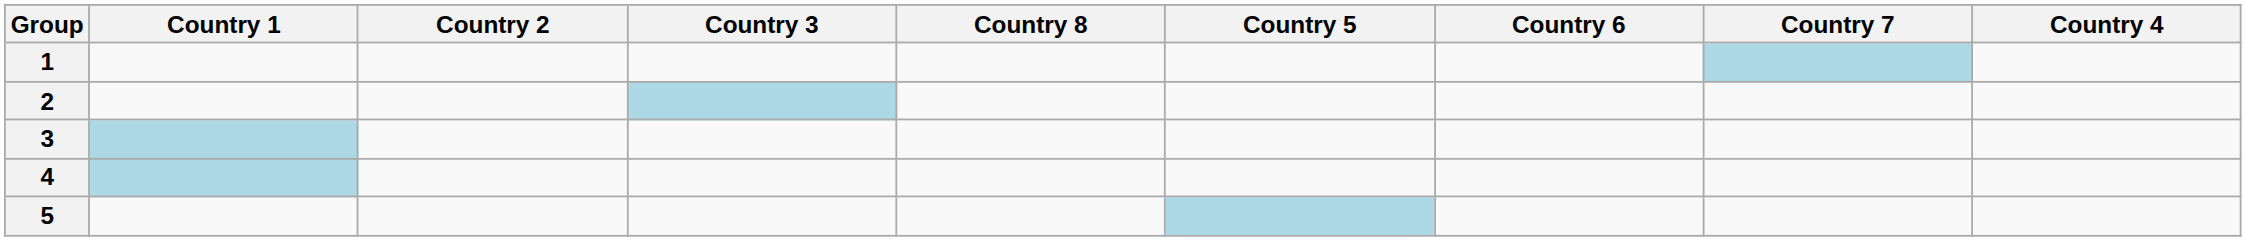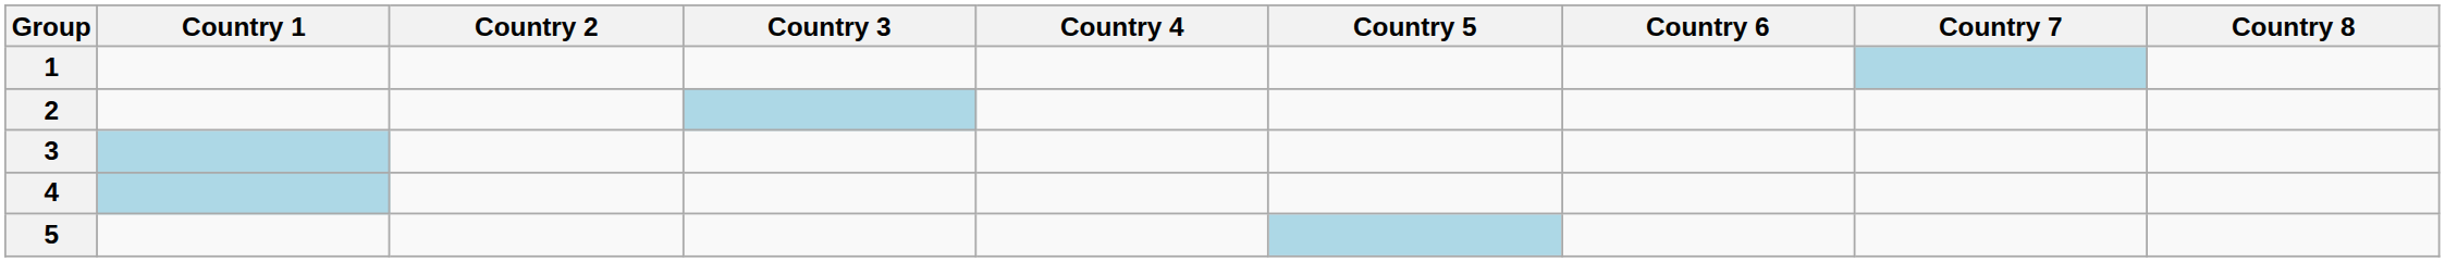columns swapped: Country 4 <-> Country 8
